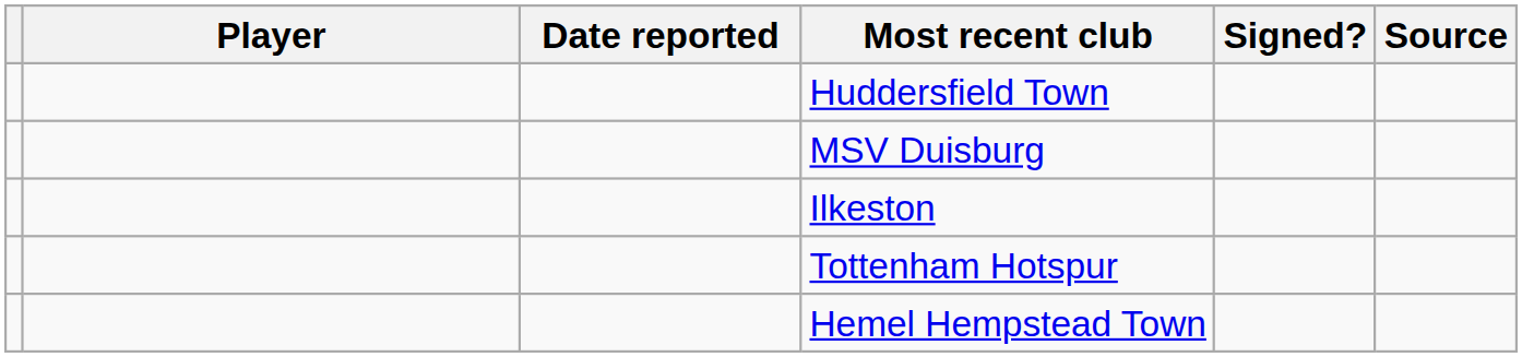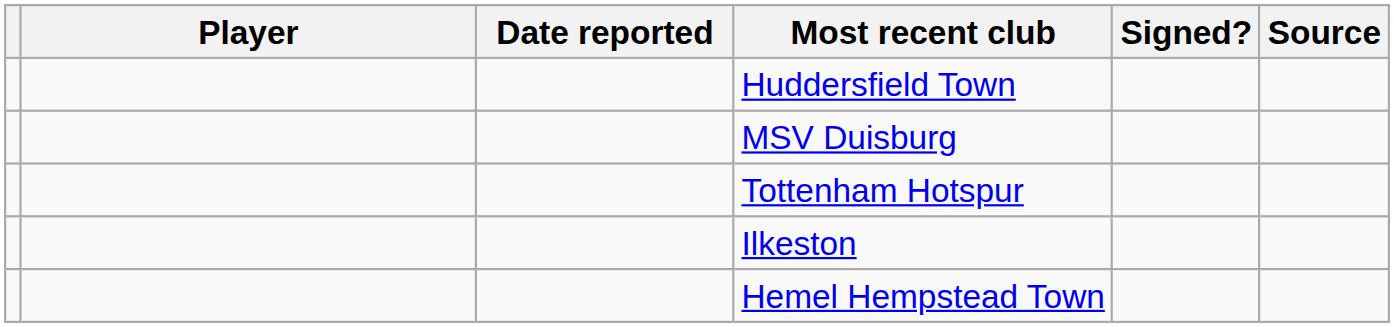rows swapped: Ilkeston <-> Tottenham Hotspur
